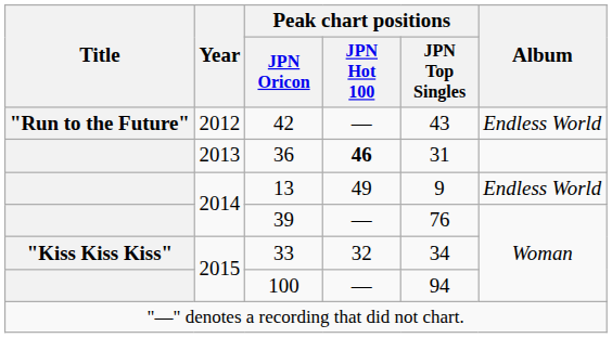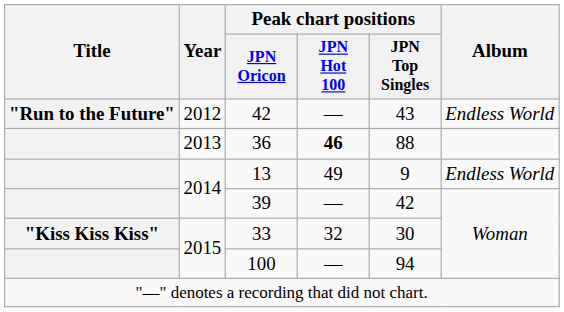36 | Peak chart positions / JPN Top Singles: 31 -> 88
39 | Peak chart positions / JPN Top Singles: 76 -> 42
33 | Peak chart positions / JPN Top Singles: 34 -> 30
